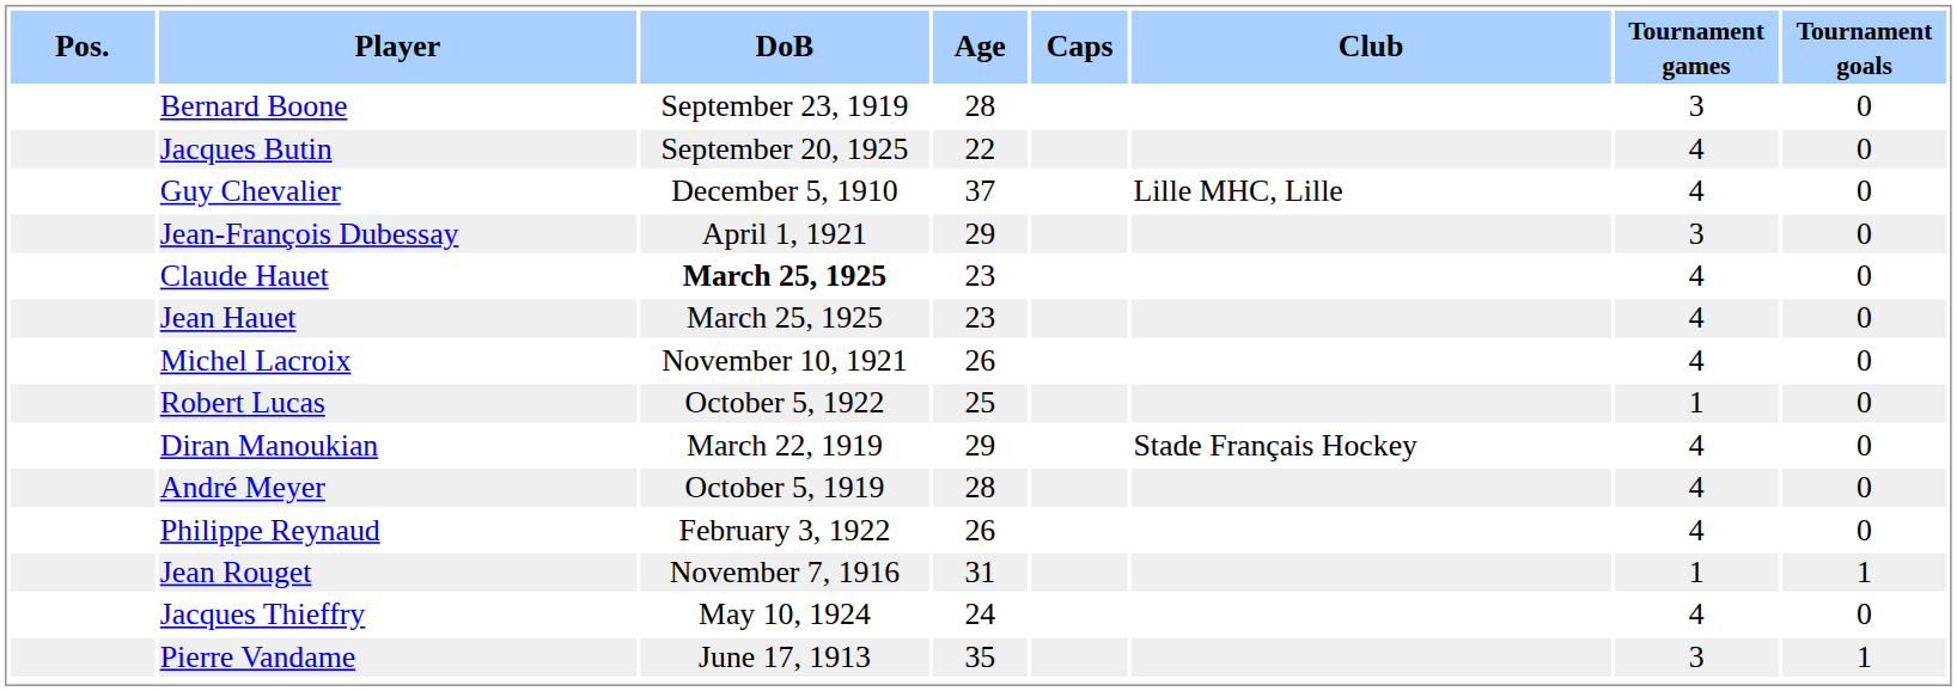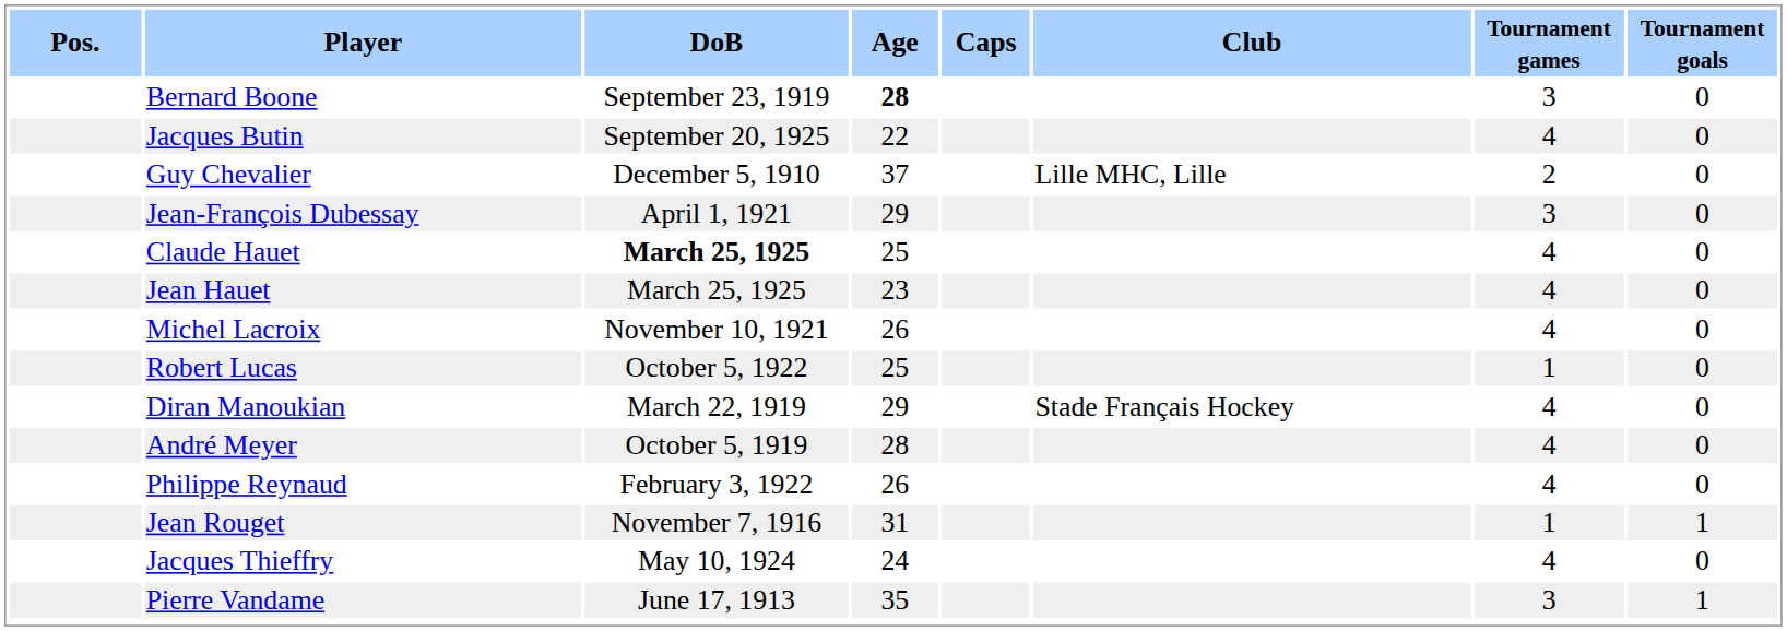Bernard Boone | Age: normal -> bold
Guy Chevalier | Tournament games: 4 -> 2
Claude Hauet | Age: 23 -> 25
